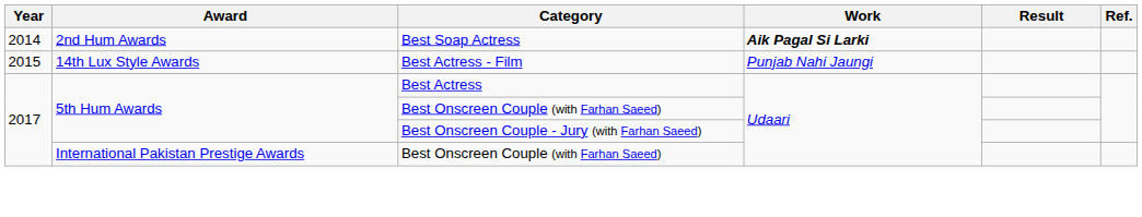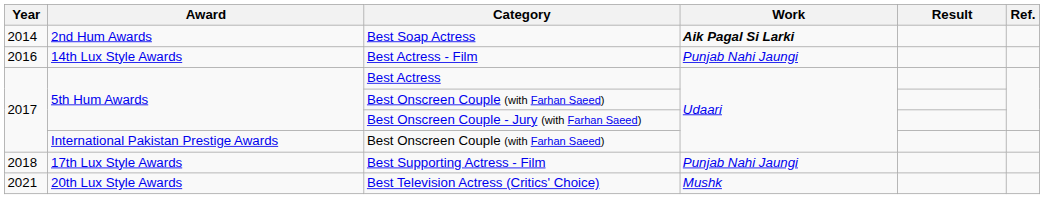Best Actress - Film | Year: 2015 -> 2016
+ row: 2018 | 17th Lux Style Awards | Best Supporting Actress - Film | Punjab Nahi Jaungi
+ row: 2021 | 20th Lux Style Awards | Best Television Actress (Critics' Choice) | Mushk
